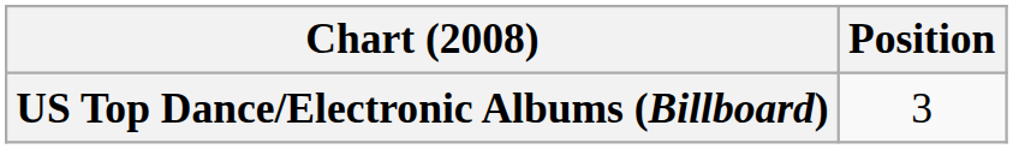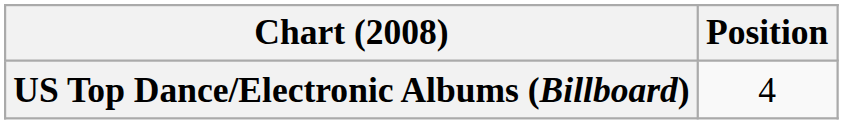US Top Dance/Electronic Albums (Billboard) | Position: 3 -> 4
